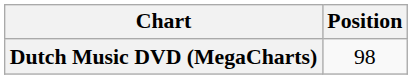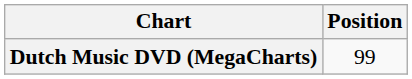Dutch Music DVD (MegaCharts) | Position: 98 -> 99
